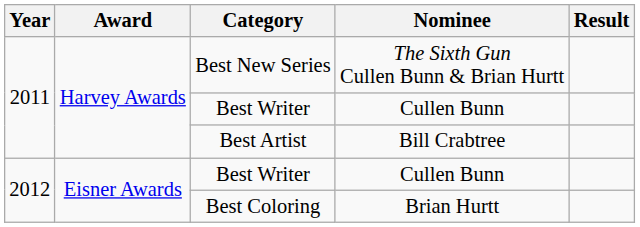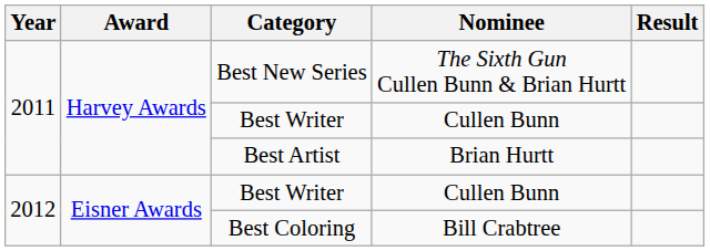Best Artist | Nominee: Bill Crabtree -> Brian Hurtt
Best Coloring | Nominee: Brian Hurtt -> Bill Crabtree
